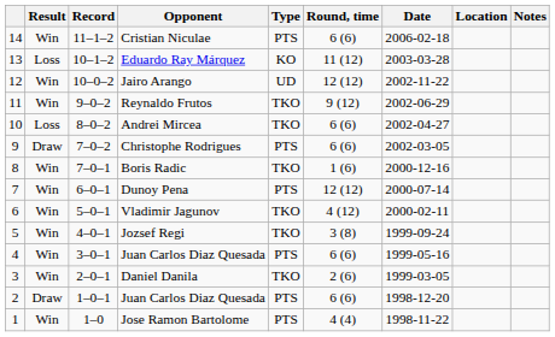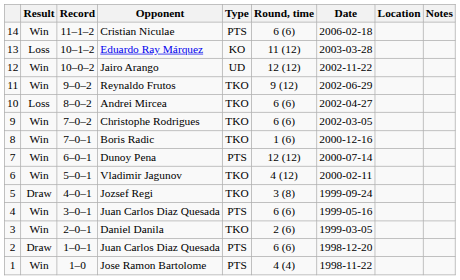Christophe Rodrigues | Result: Draw -> Win
Christophe Rodrigues | Type: PTS -> TKO
Jozsef Regi | Result: Win -> Draw
